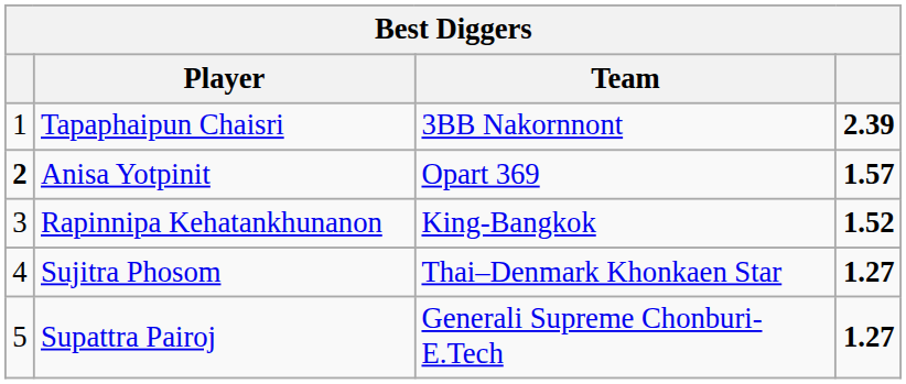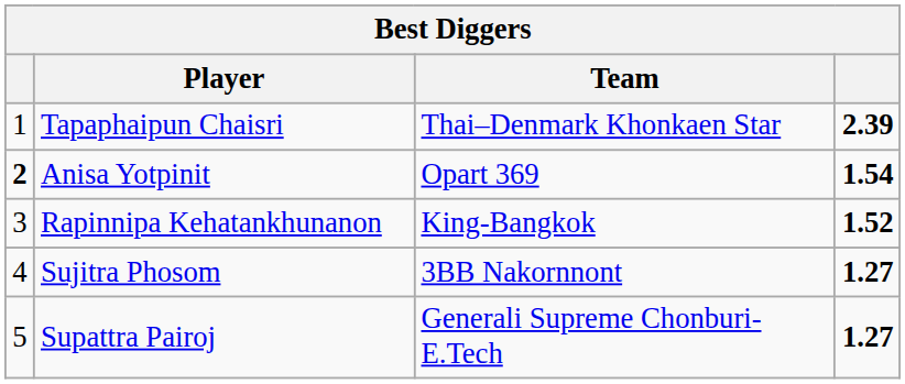Tapaphaipun Chaisri | Team: 3BB Nakornnont -> Thai–Denmark Khonkaen Star
Anisa Yotpinit | column 4: 1.57 -> 1.54
Sujitra Phosom | Team: Thai–Denmark Khonkaen Star -> 3BB Nakornnont
